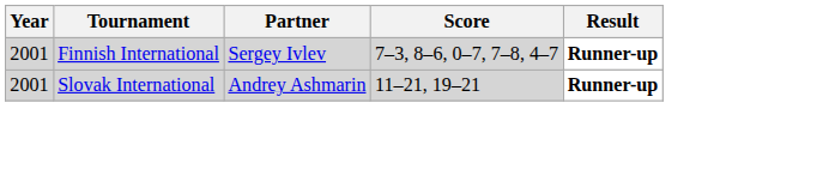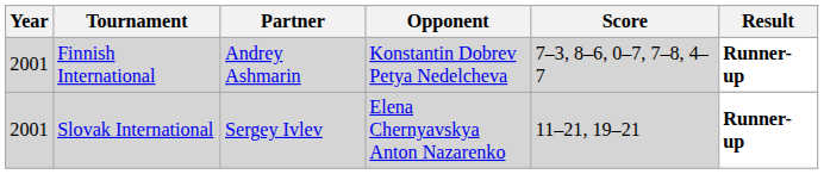+ column: Opponent | Konstantin Dobrev Petya Nedelcheva | Elena Chernyavskya Anton Nazarenko
Finnish International | Partner: Sergey Ivlev -> Andrey Ashmarin
Slovak International | Partner: Andrey Ashmarin -> Sergey Ivlev
